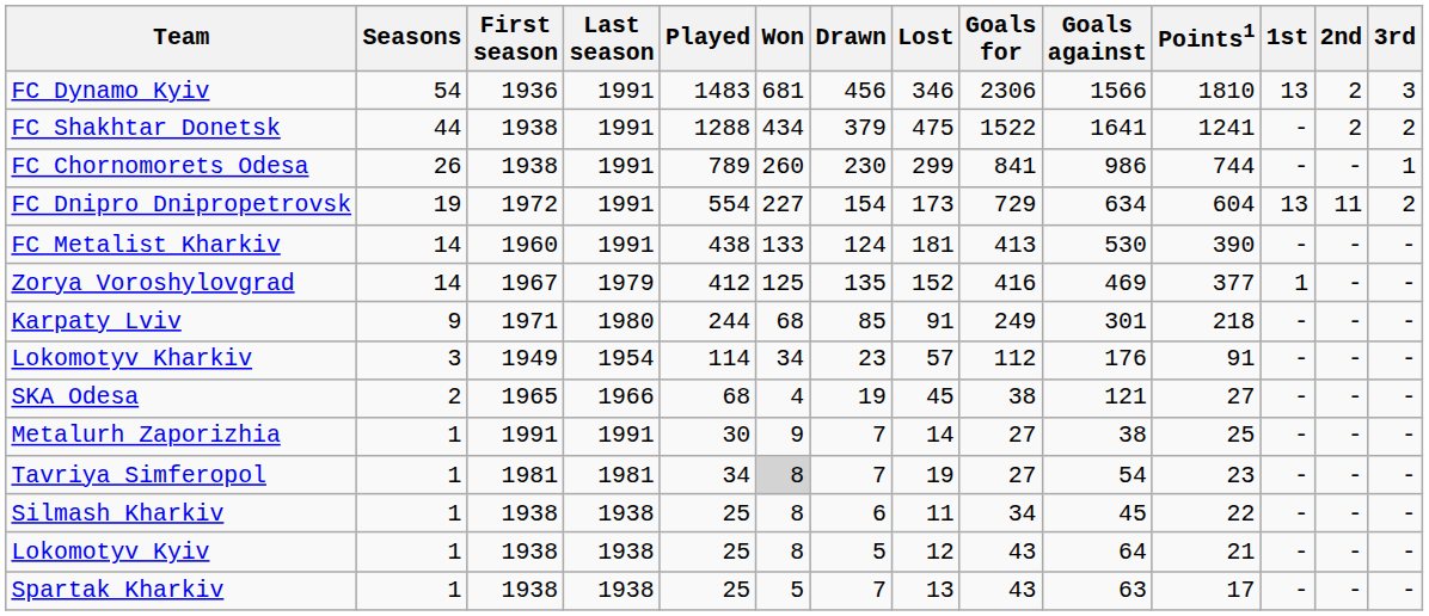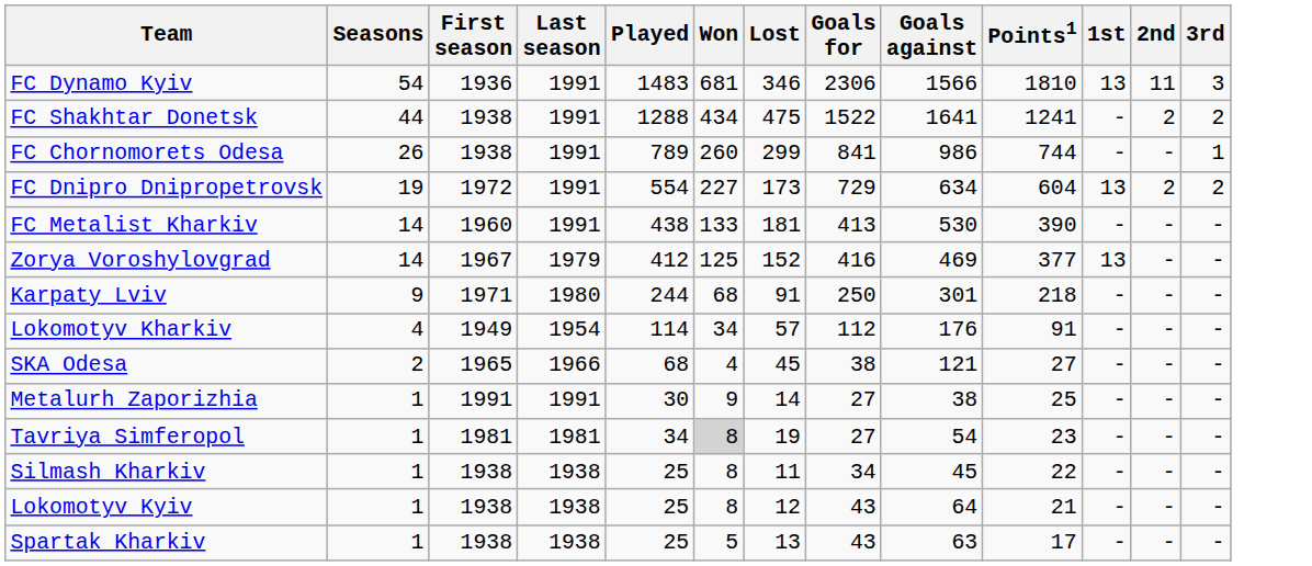- column: Drawn | 456 | 379 | 230 | 154 | 124 | 135 | 85 | 23 | 19 | 7 | 7 | 6 | 5 | 7
FC Dynamo Kyiv | 2nd: 2 -> 11
FC Dnipro Dnipropetrovsk | 2nd: 11 -> 2
Zorya Voroshylovgrad | 1st: 1 -> 13
Karpaty Lviv | Goals for: 249 -> 250
Lokomotyv Kharkiv | Seasons: 3 -> 4
